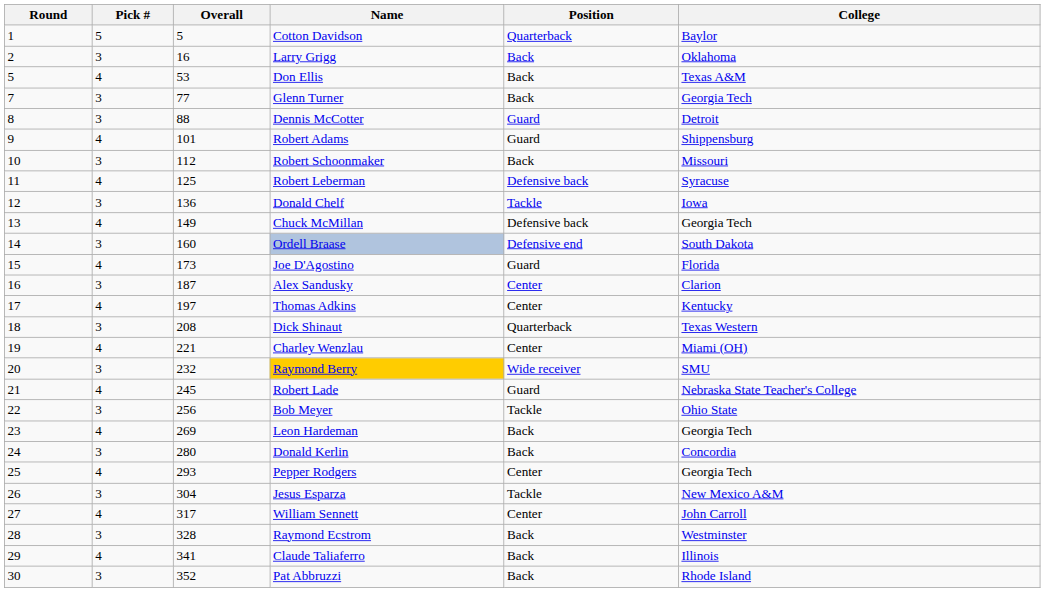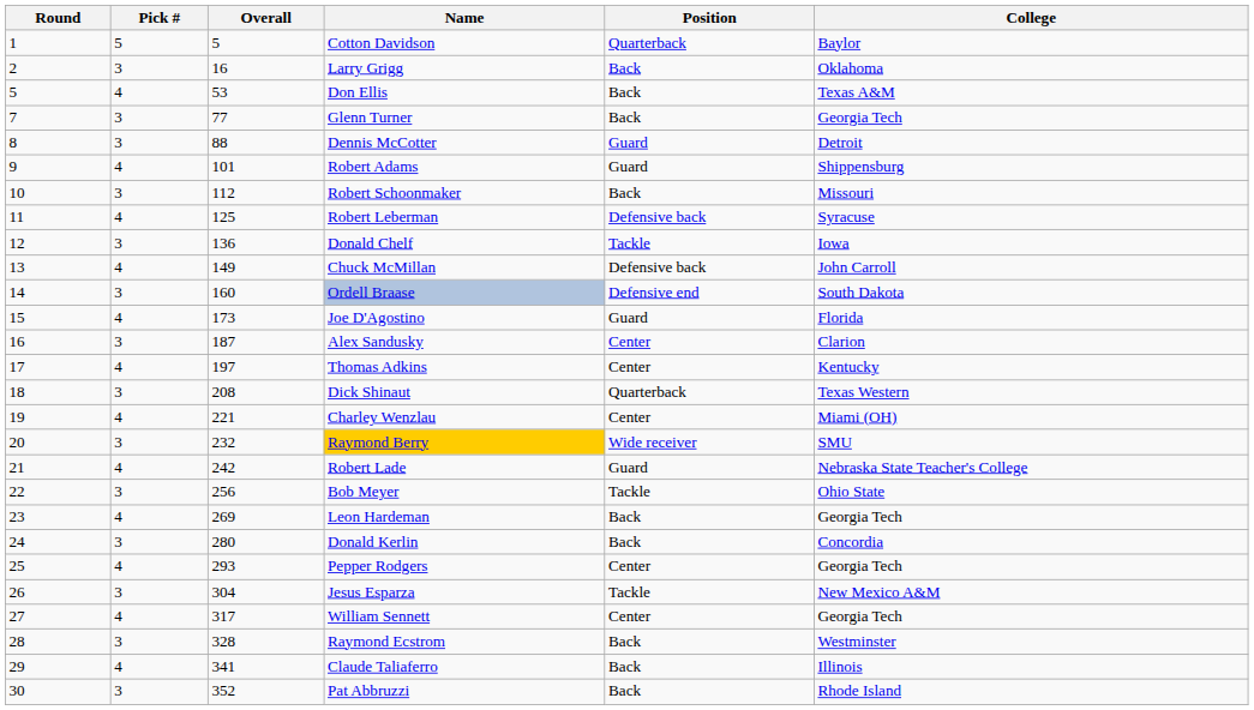Chuck McMillan | College: Georgia Tech -> John Carroll
Robert Lade | Overall: 245 -> 242
William Sennett | College: John Carroll -> Georgia Tech
